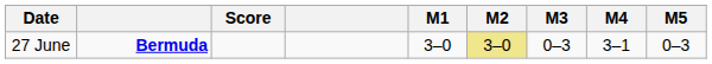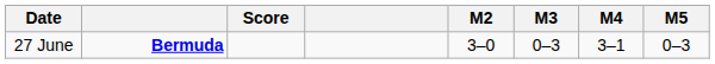- column: M1 | 3–0
27 June | M2: khaki background -> no background
